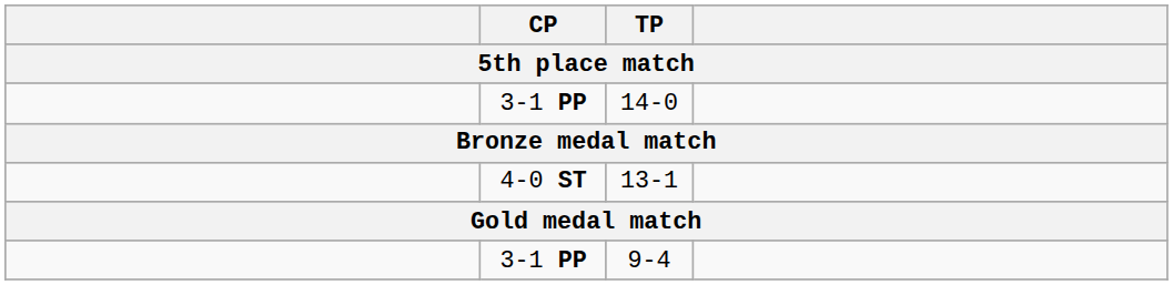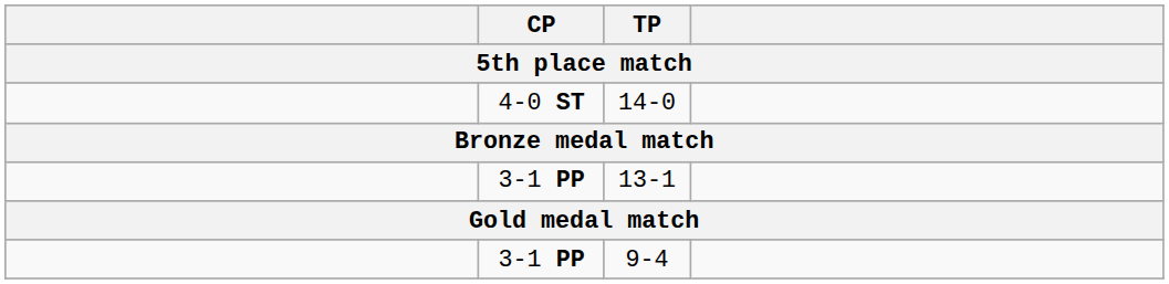14-0 | CP: 3-1 PP -> 4-0 ST
13-1 | CP: 4-0 ST -> 3-1 PP
